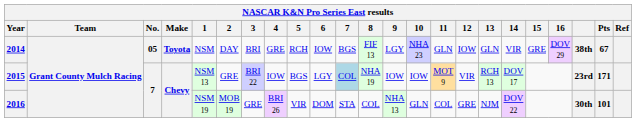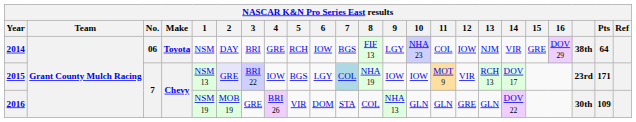2014 | No.: 05 -> 06
2014 | 11: GLN -> COL
2014 | 13: GLN -> NJM
2014 | Pts: 67 -> 64
2015 | 2: no background -> lavender background
2016 | 11: COL -> GLN
2016 | 13: NJM -> GLN
2016 | Pts: 101 -> 109
